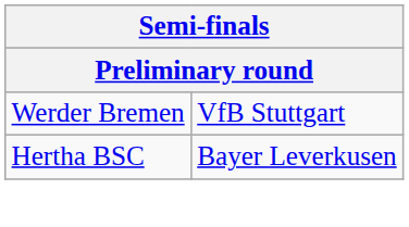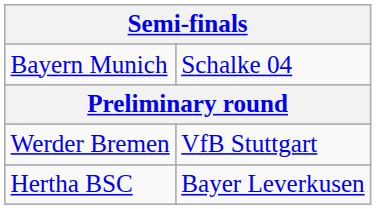+ row: Bayern Munich | Schalke 04
